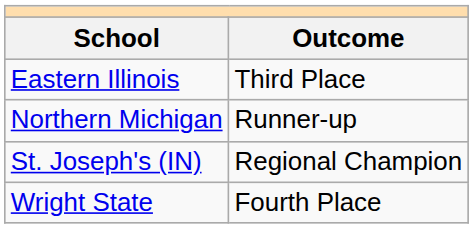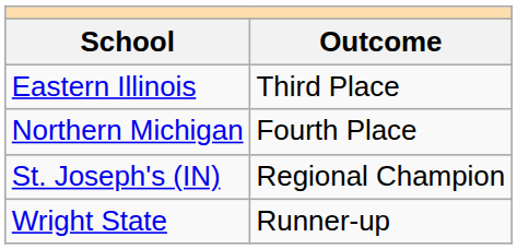Northern Michigan | Outcome: Runner-up -> Fourth Place
Wright State | Outcome: Fourth Place -> Runner-up
